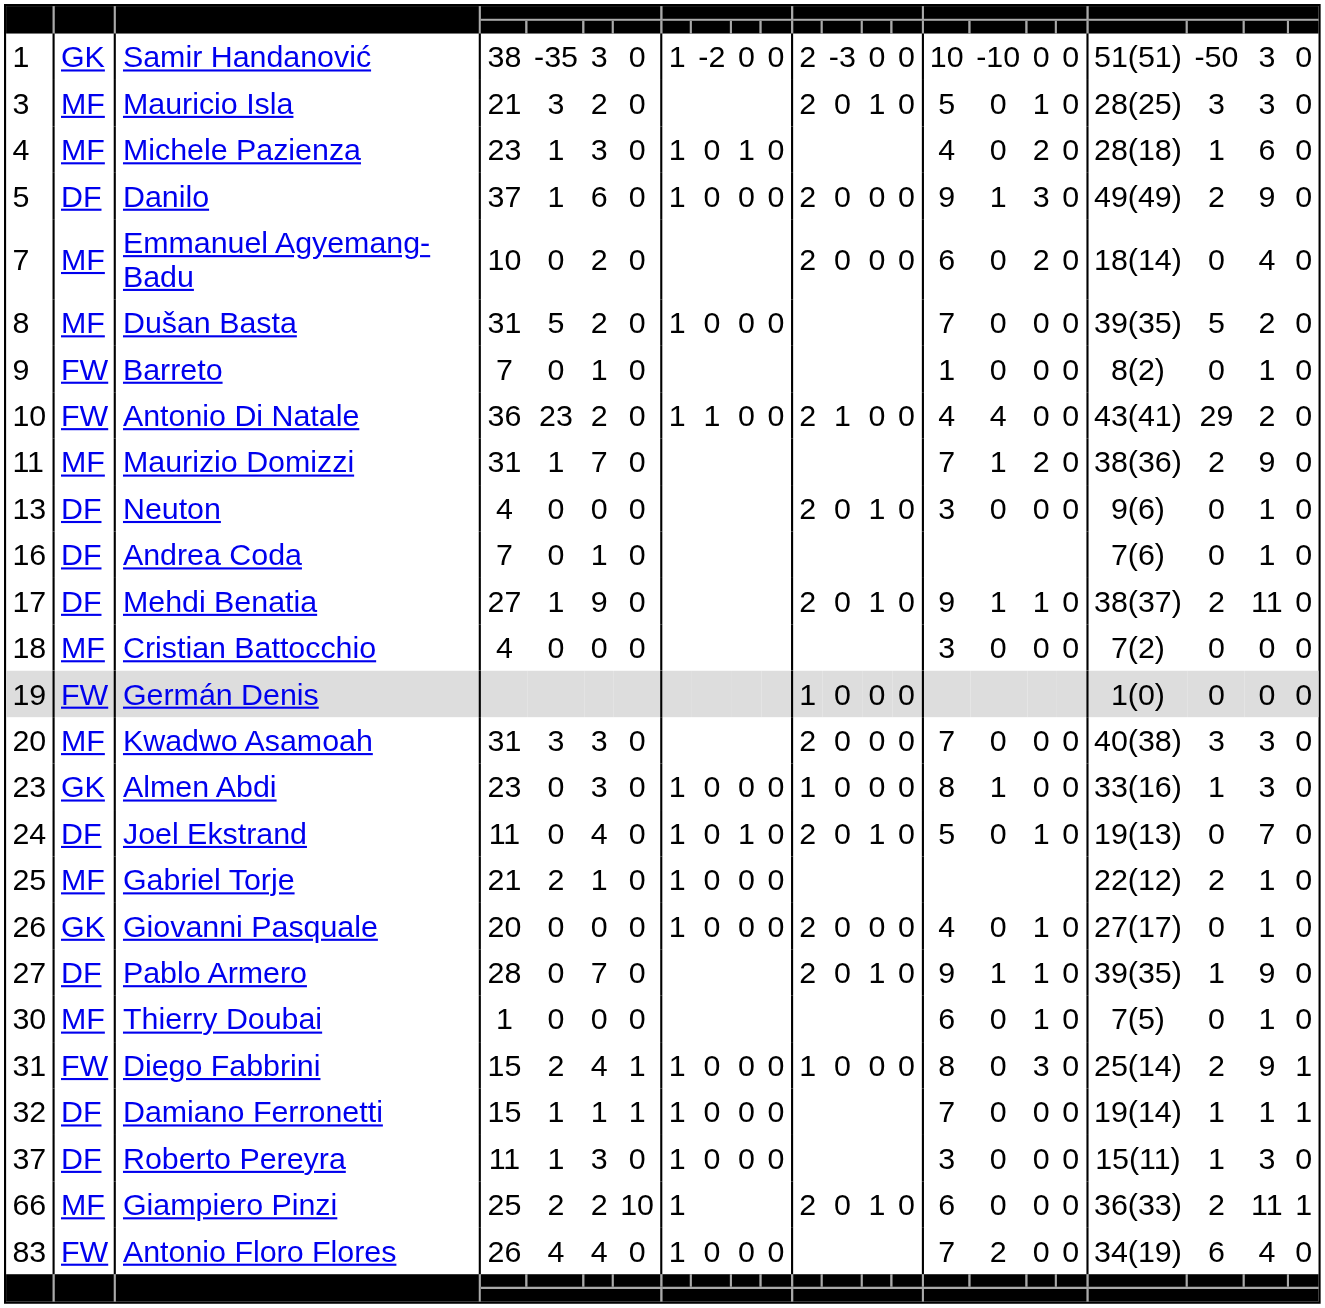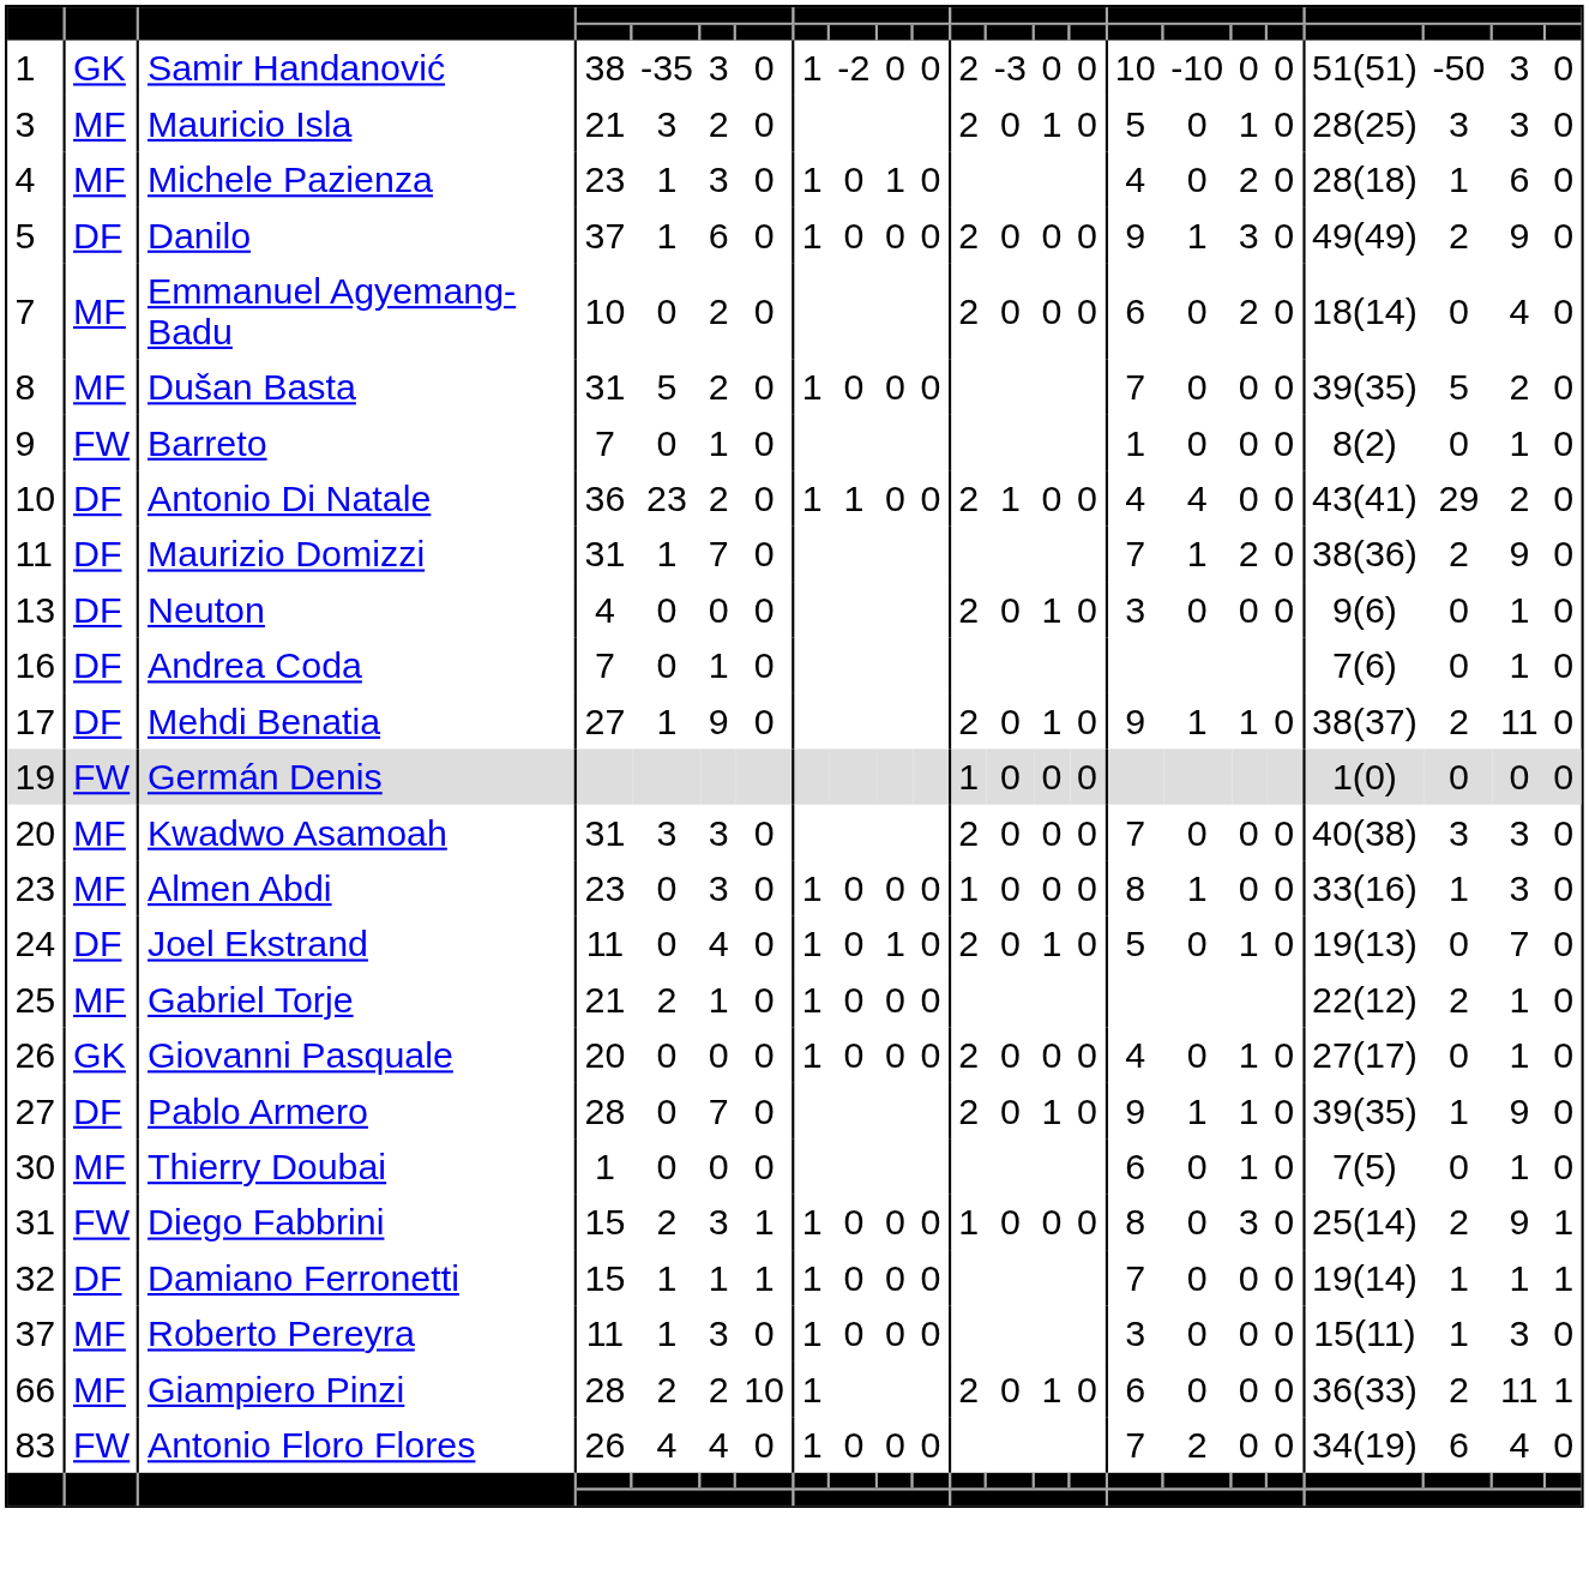Antonio Di Natale | column 2: FW -> DF
Maurizio Domizzi | column 2: MF -> DF
- row: 18 | MF | Cristian Battocchio | 4 | 0 | 0 | 0 | 3 | 0 | 0 | 0 | 7(2) | 0 | 0 | 0
Almen Abdi | column 2: GK -> MF
Diego Fabbrini | column 6: 4 -> 3
Roberto Pereyra | column 2: DF -> MF
Giampiero Pinzi | column 4: 25 -> 28
